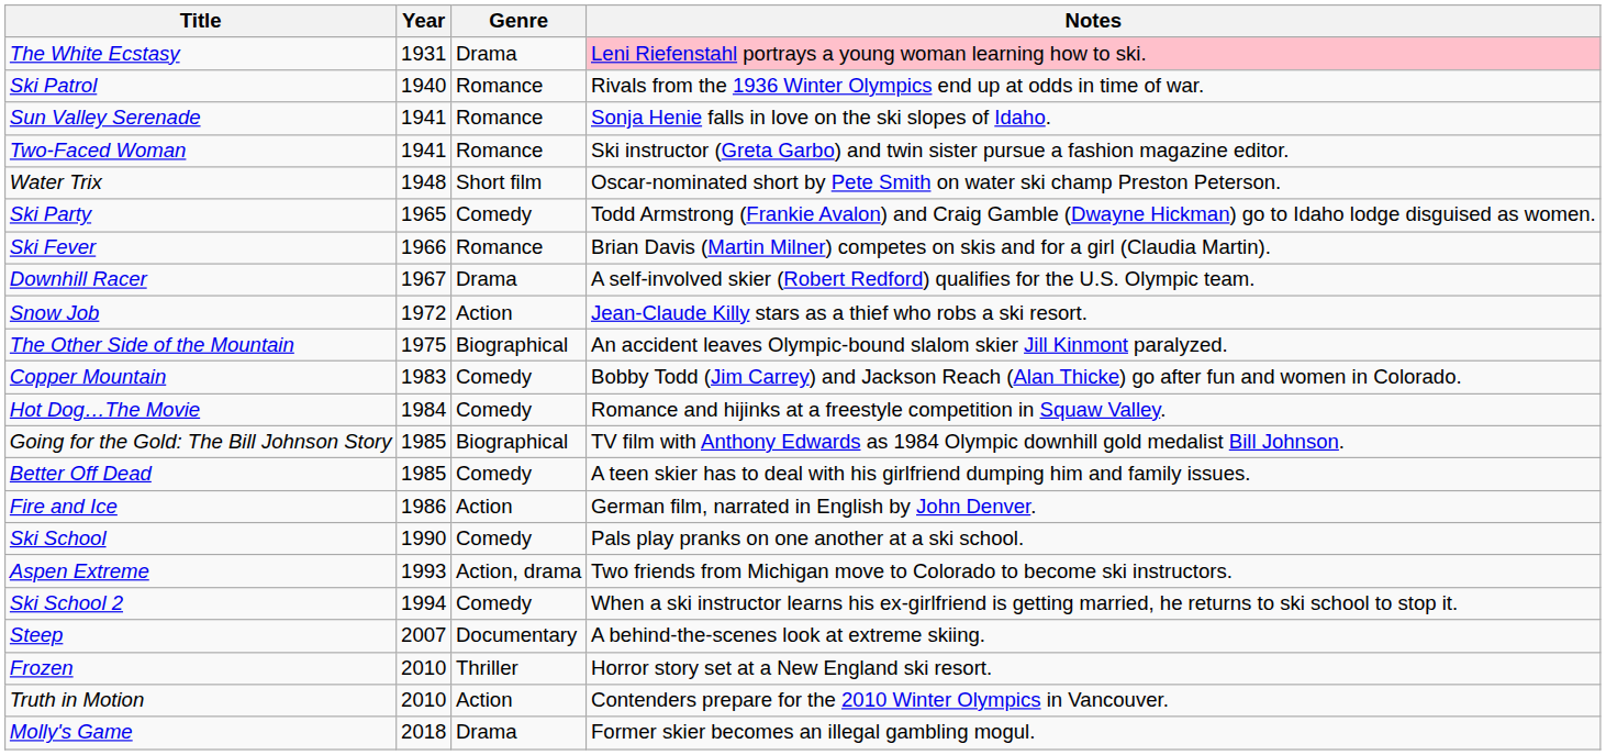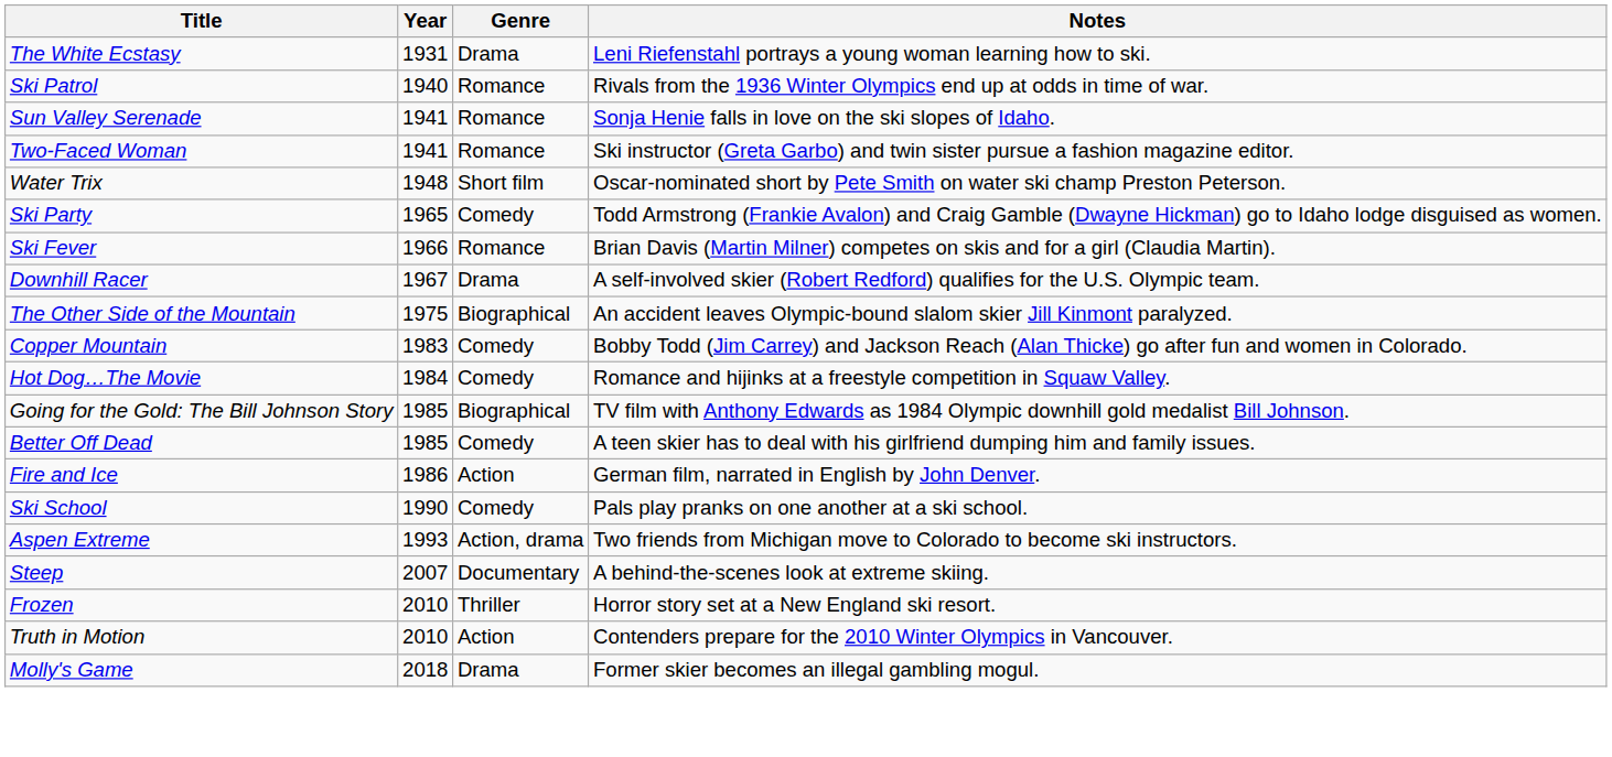The White Ecstasy | Notes: pink background -> no background
- row: Snow Job | 1972 | Action | Jean-Claude Killy stars as a thief who robs a ski resort.
- row: Ski School 2 | 1994 | Comedy | When a ski instructor learns his ex-girlfriend is getting married, he returns to ski school to stop it.
